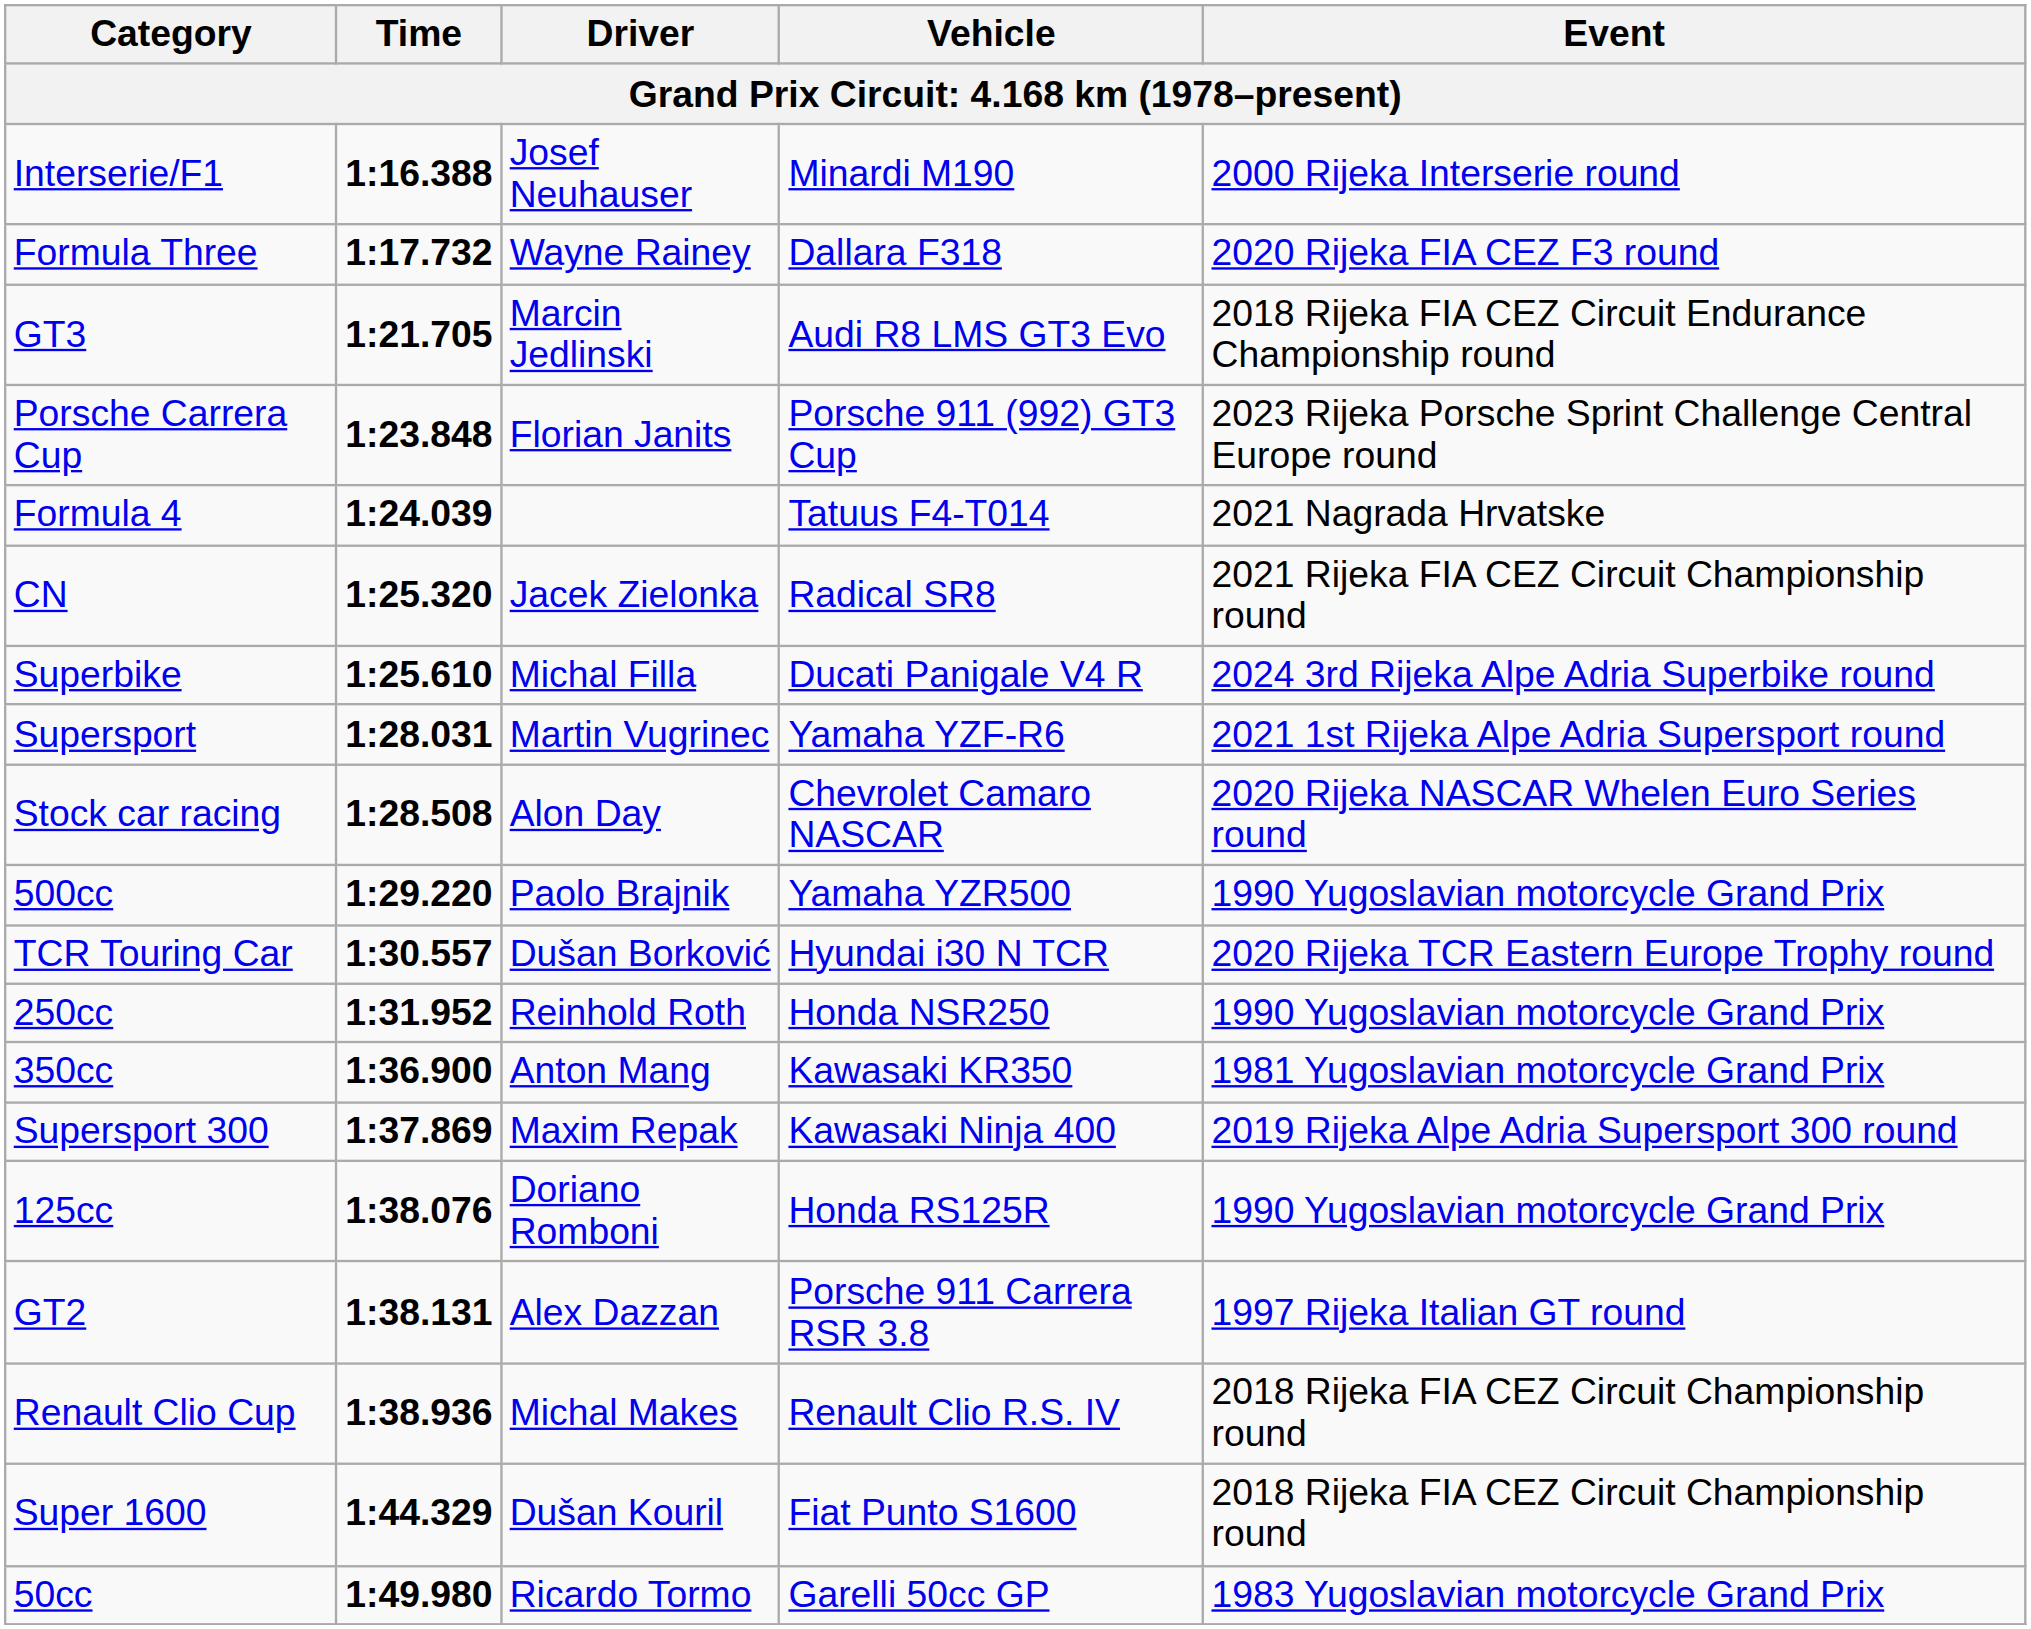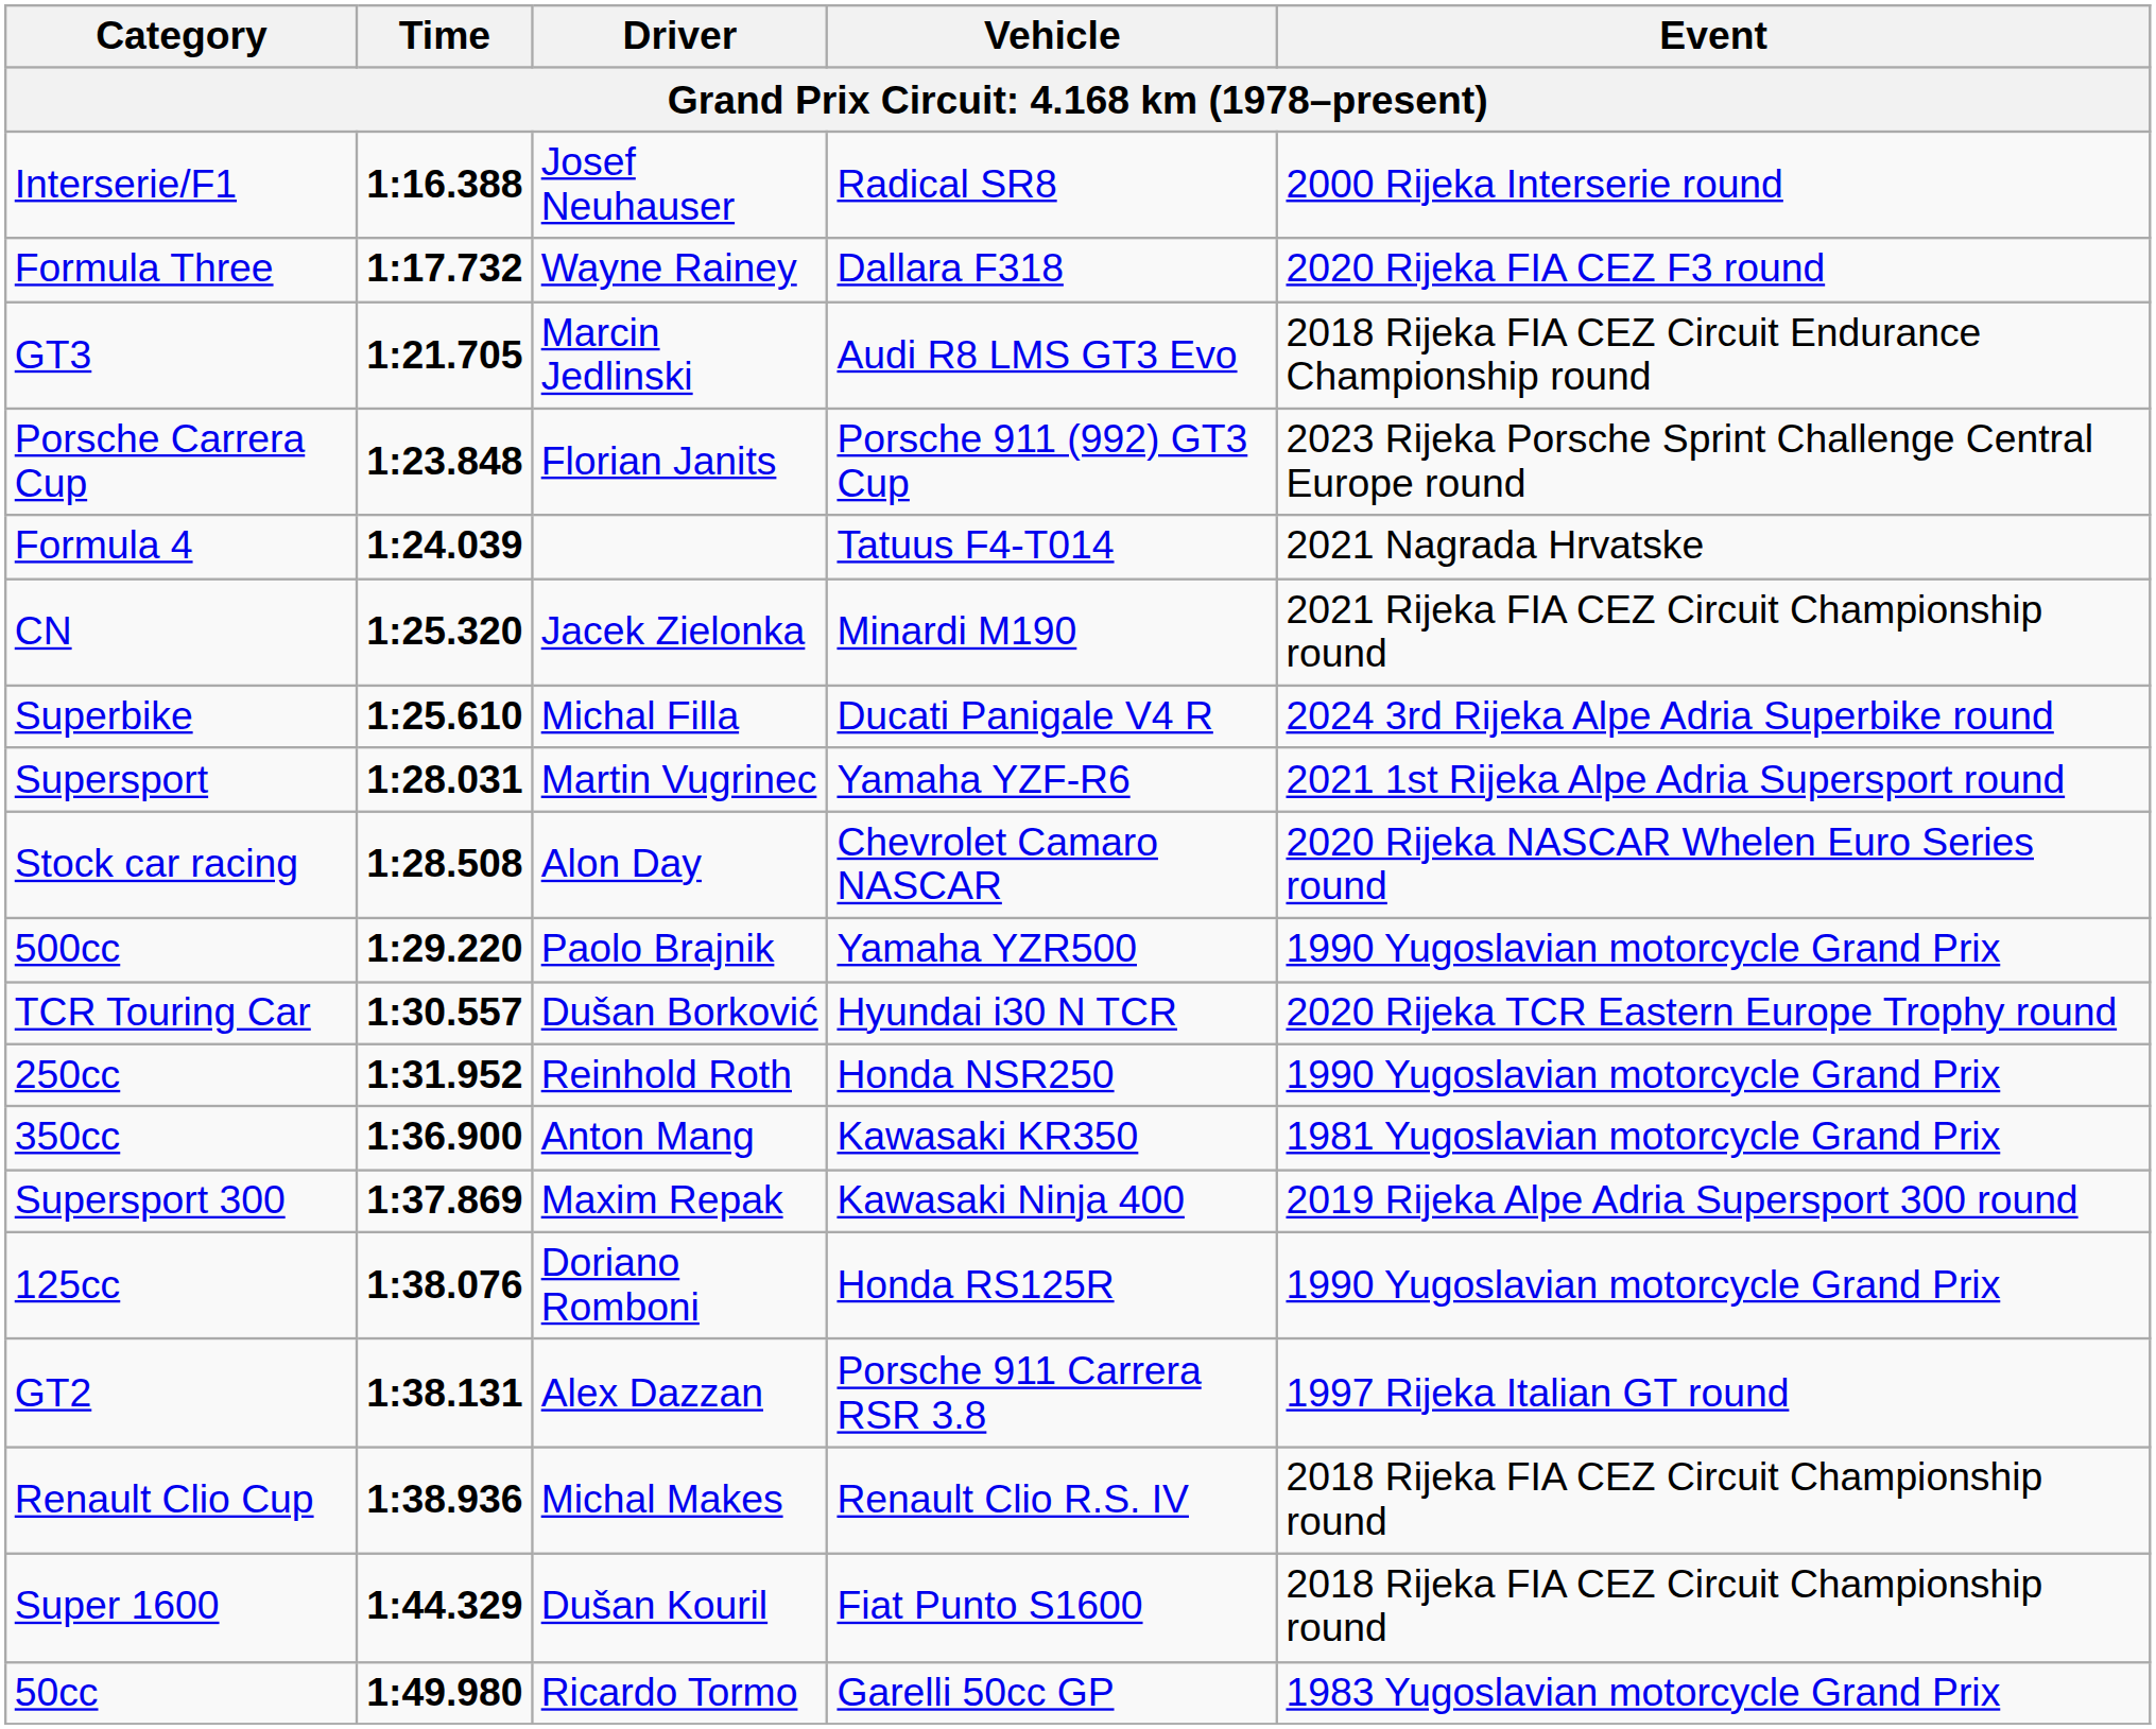Interserie/F1 | Vehicle: Minardi M190 -> Radical SR8
CN | Vehicle: Radical SR8 -> Minardi M190
